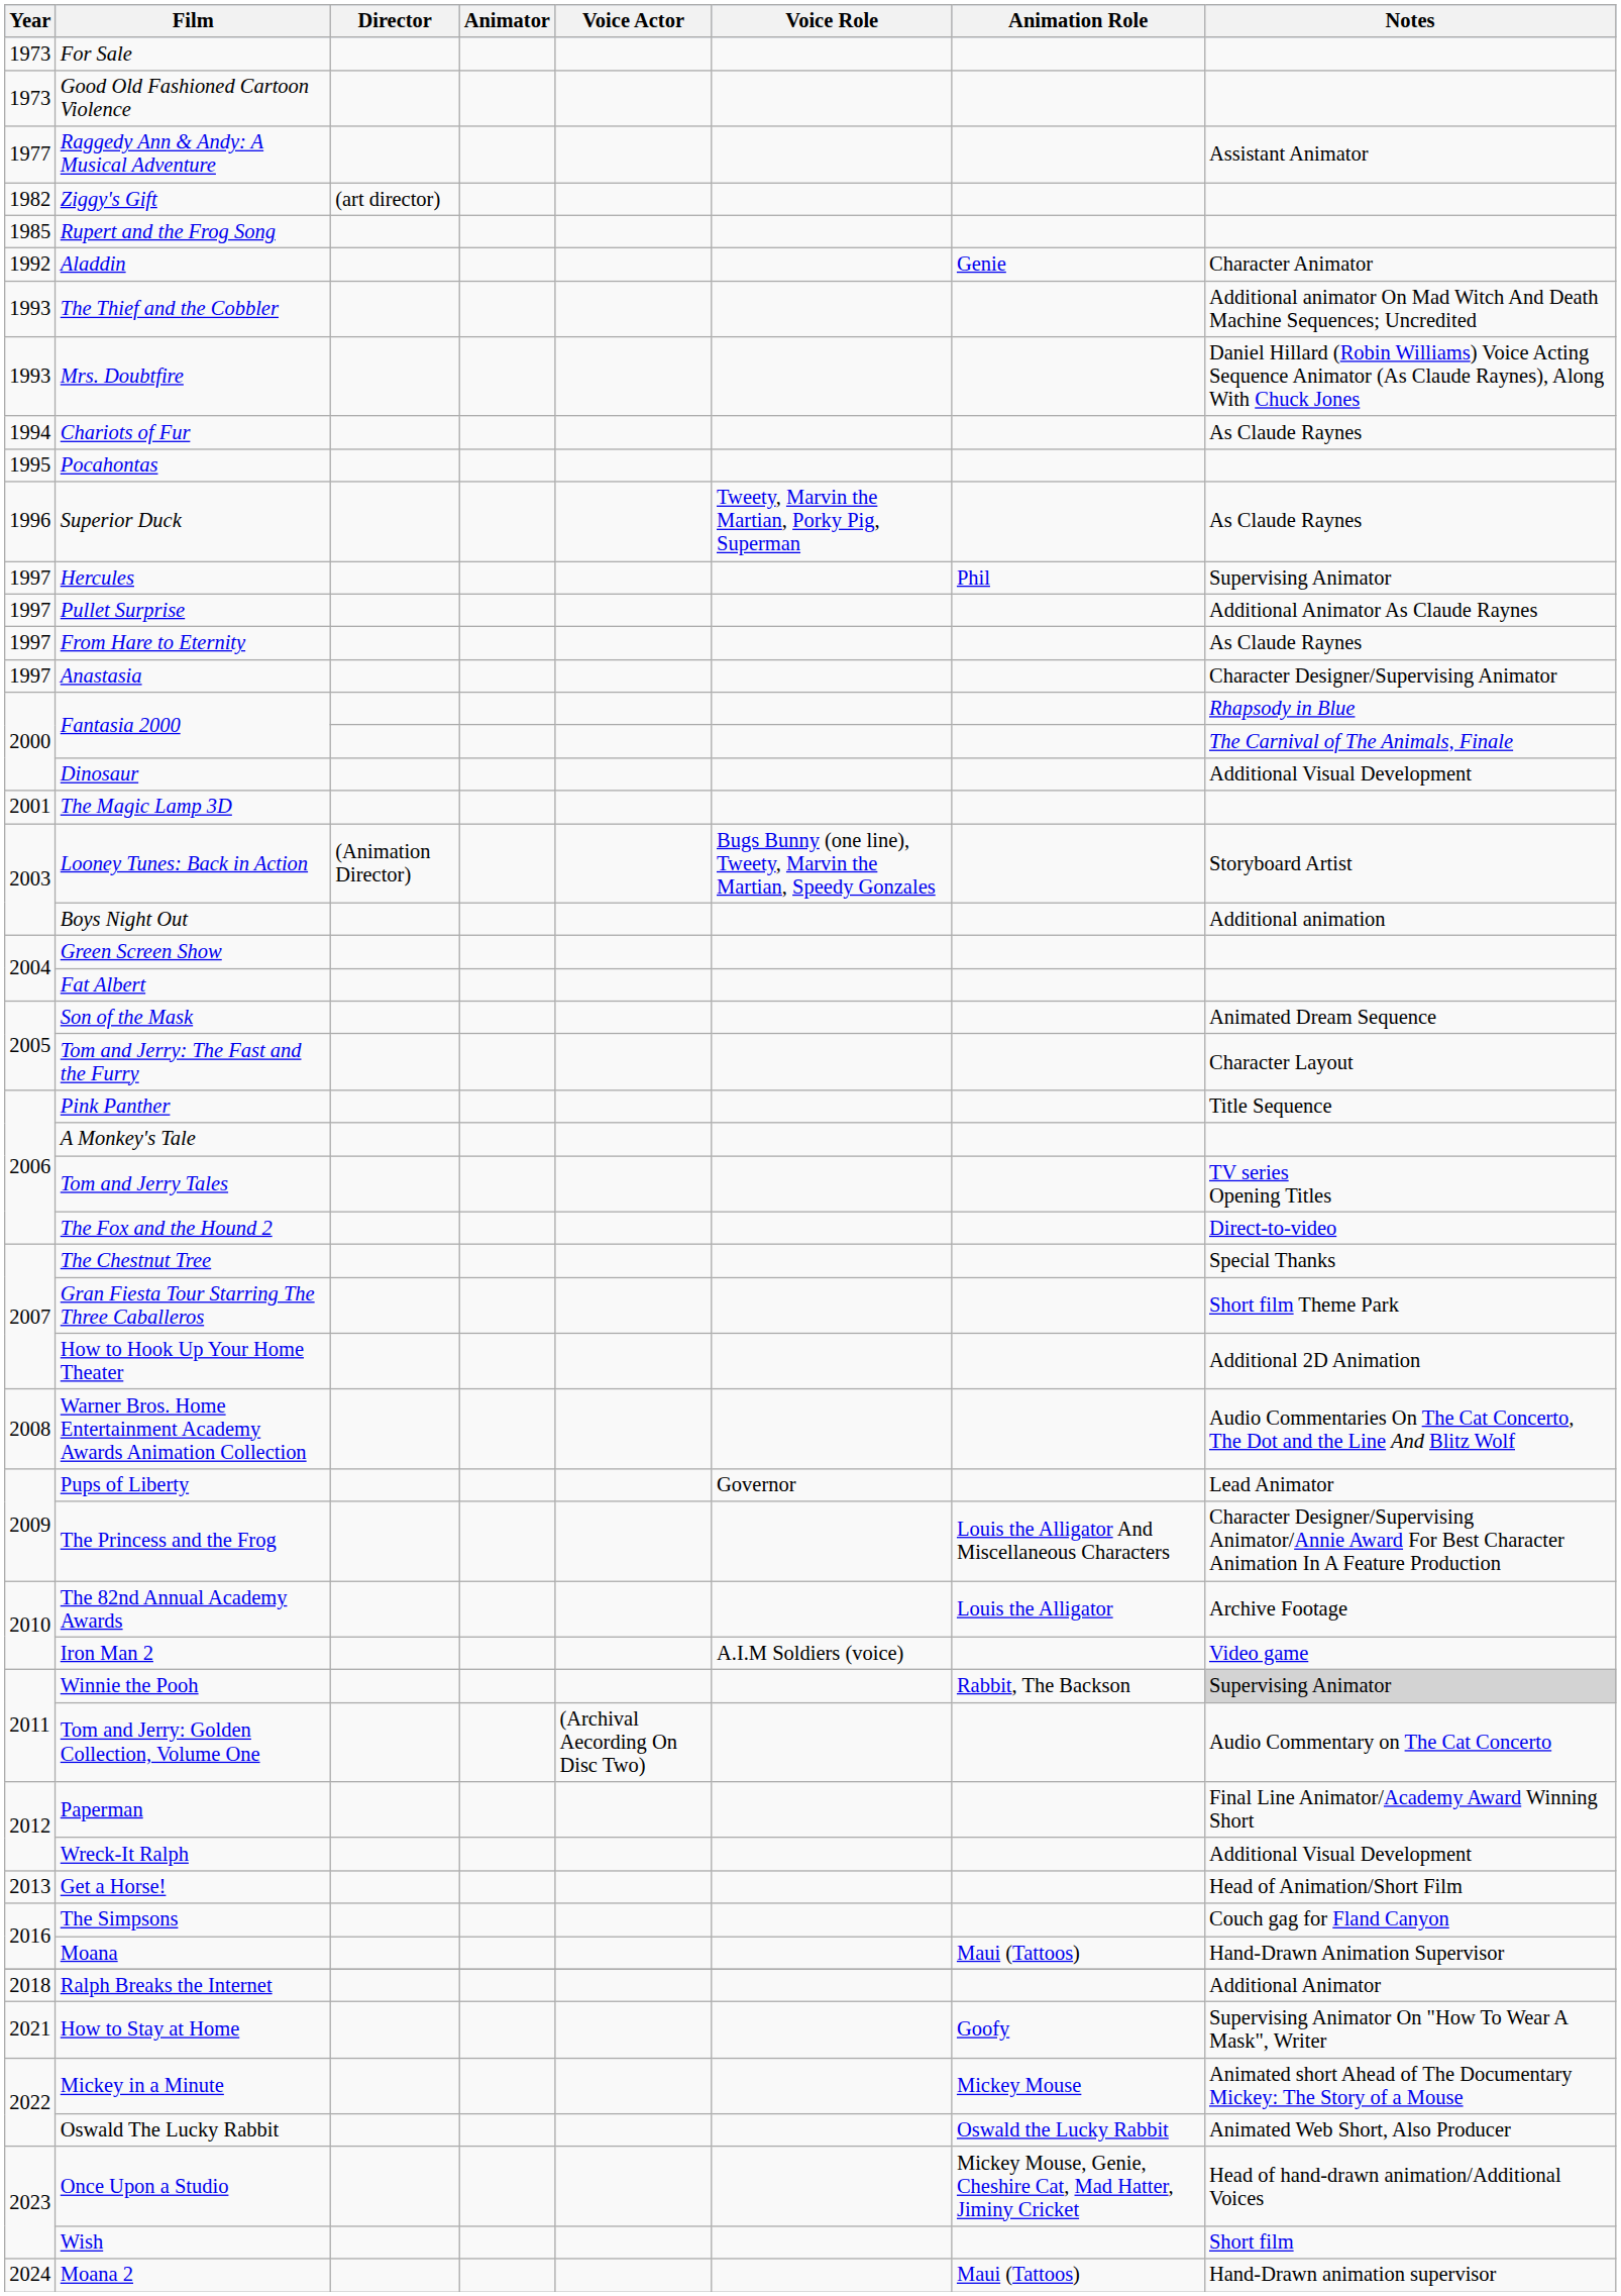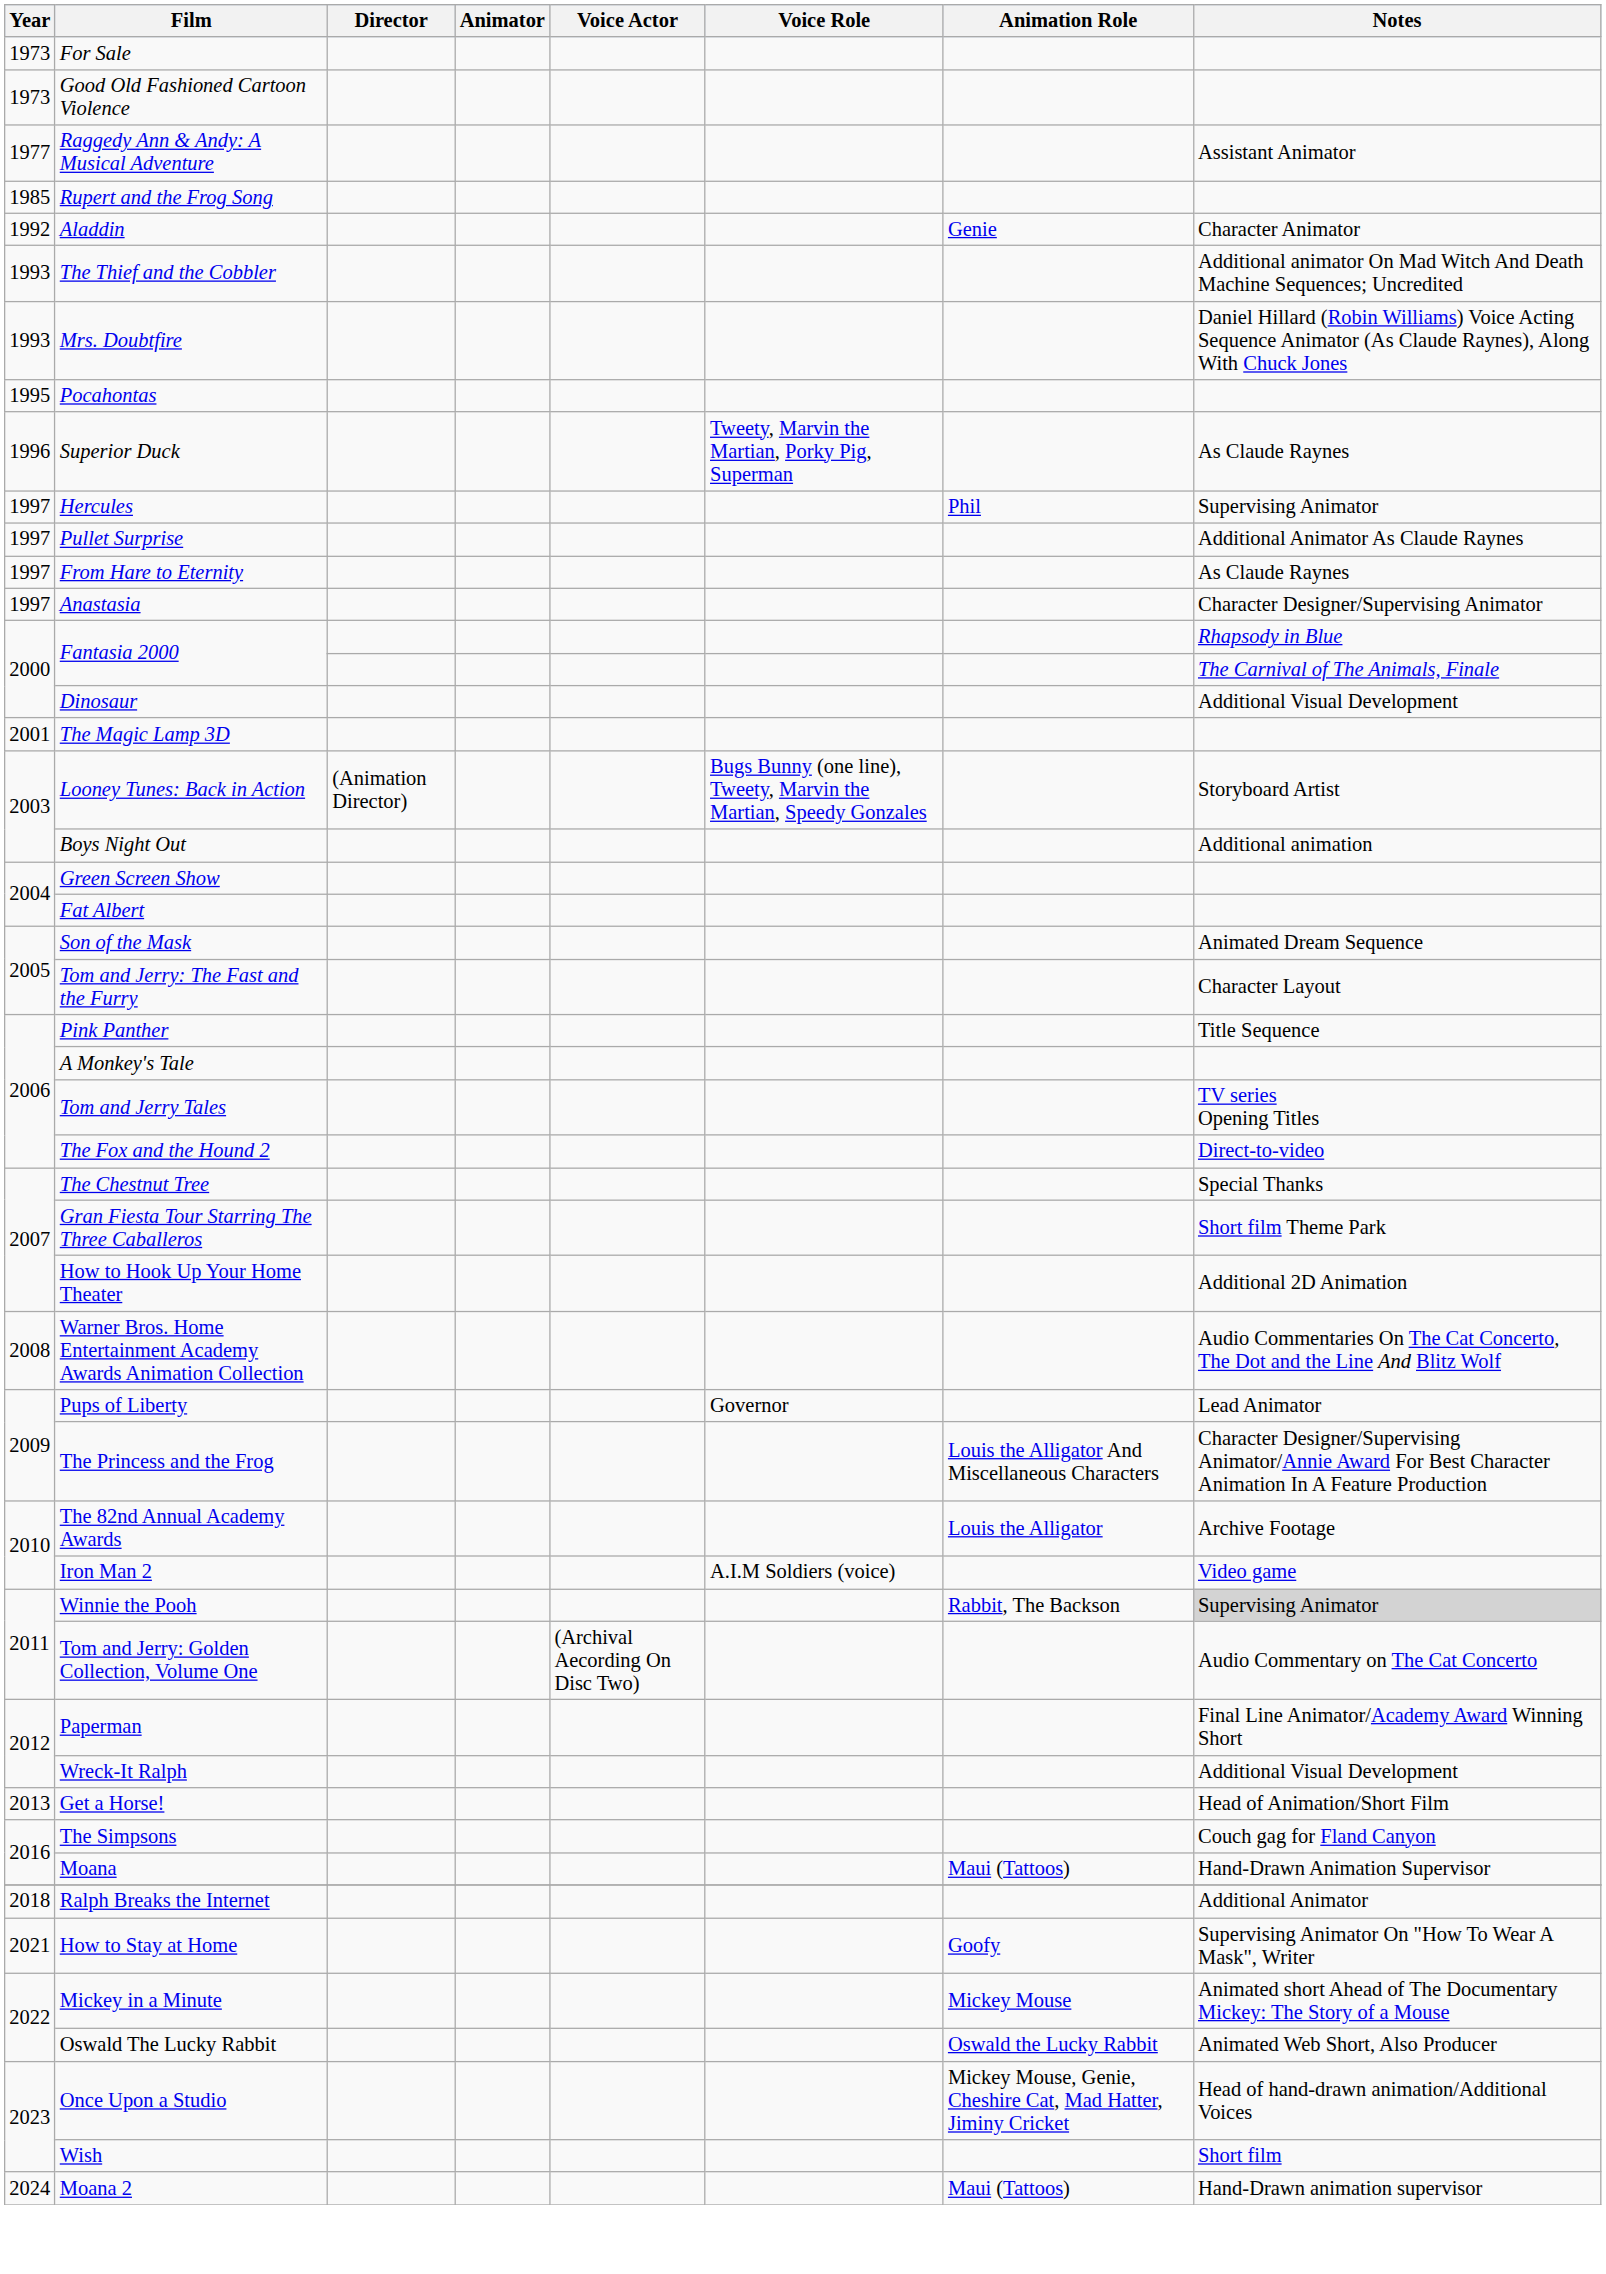- row: 1982 | Ziggy's Gift | (art director)
- row: 1994 | Chariots of Fur | As Claude Raynes
